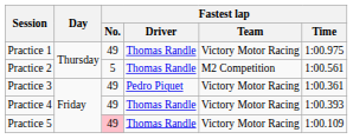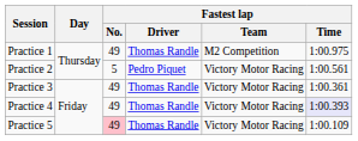Practice 1 | Fastest lap / Team: Victory Motor Racing -> M2 Competition
Practice 2 | Fastest lap / Driver: Thomas Randle -> Pedro Piquet
Practice 2 | Fastest lap / Team: M2 Competition -> Victory Motor Racing
Practice 3 | Fastest lap / Driver: Pedro Piquet -> Thomas Randle
Practice 4 | Fastest lap / Time: no background -> lavender background
